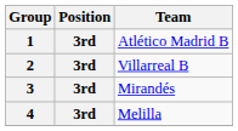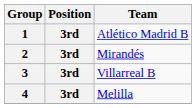2 | Team: Villarreal B -> Mirandés
3 | Team: Mirandés -> Villarreal B
